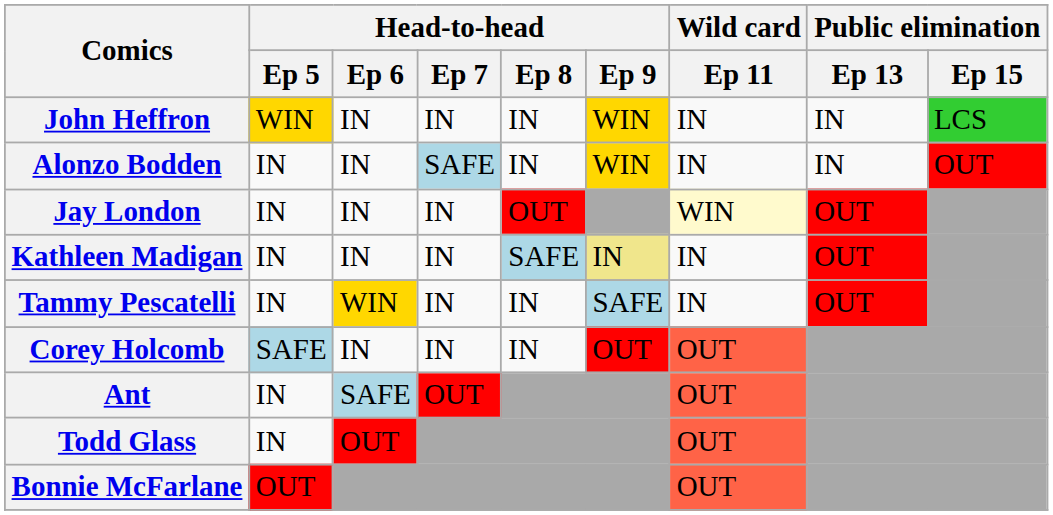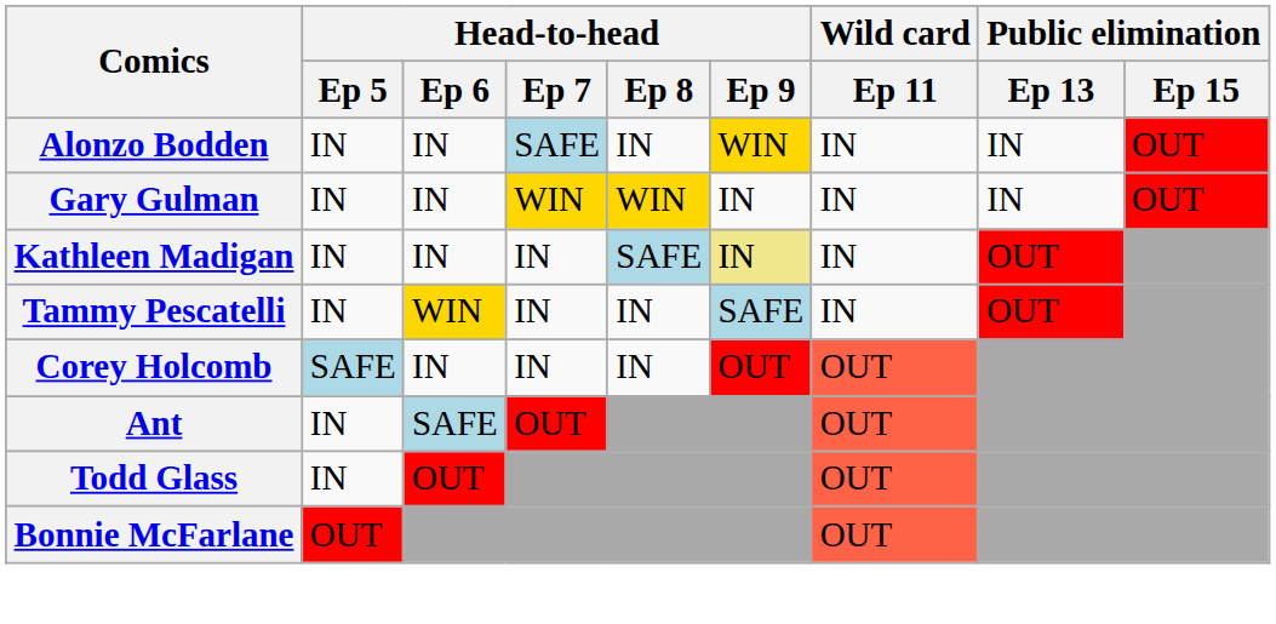- row: John Heffron | WIN | IN | IN | IN | WIN | IN | IN | LCS
+ row: Gary Gulman | IN | IN | WIN | WIN | IN | IN | IN | OUT
- row: Jay London | IN | IN | IN | OUT | WIN | OUT
